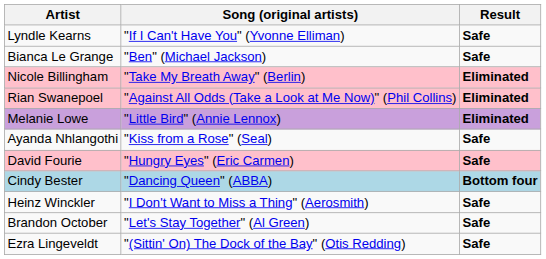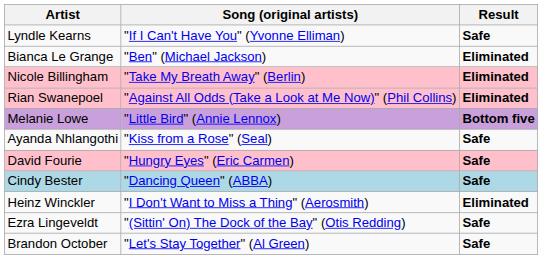Bianca Le Grange | Result: Safe -> Eliminated
Melanie Lowe | Result: Eliminated -> Bottom five
Cindy Bester | Result: Bottom four -> Safe
Heinz Winckler | Result: Safe -> Eliminated
rows swapped: Brandon October <-> Ezra Lingeveldt
